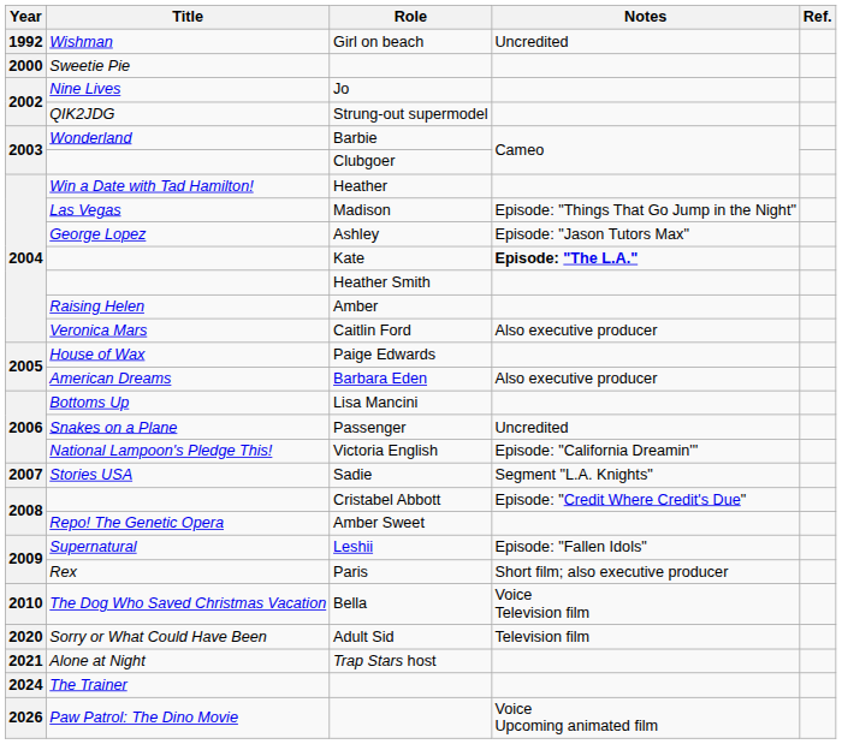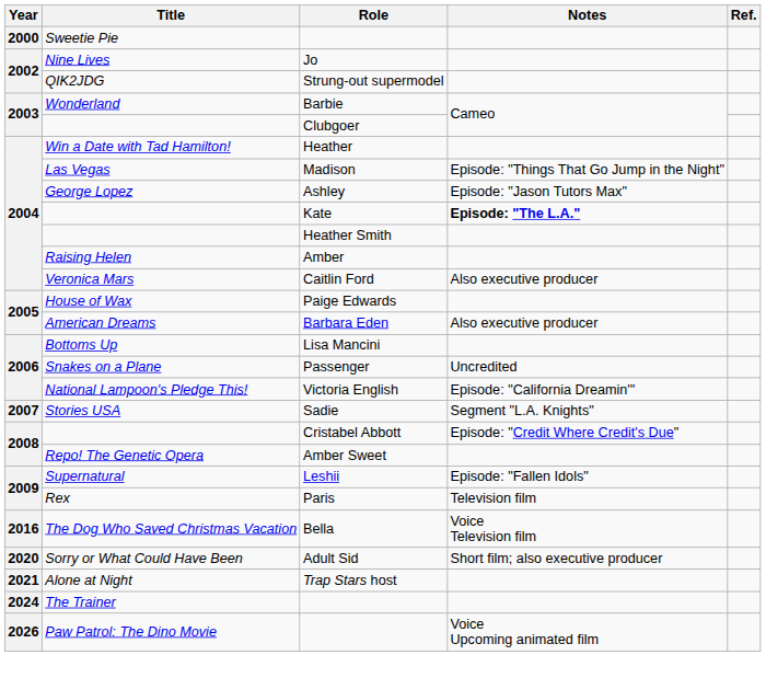- row: 1992 | Wishman | Girl on beach | Uncredited
Paris | Notes: Short film; also executive producer -> Television film
Bella | Year: 2010 -> 2016
Adult Sid | Notes: Television film -> Short film; also executive producer
